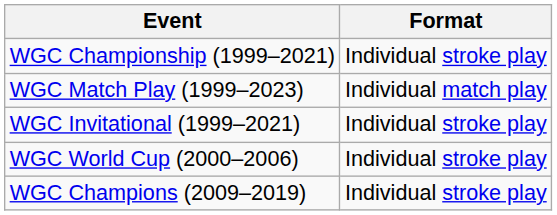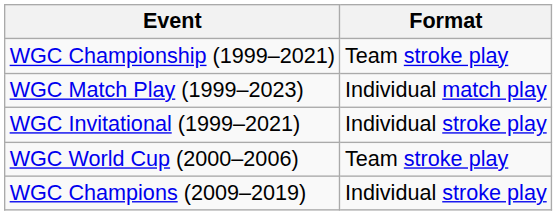WGC Championship (1999–2021) | Format: Individual stroke play -> Team stroke play
WGC World Cup (2000–2006) | Format: Individual stroke play -> Team stroke play
